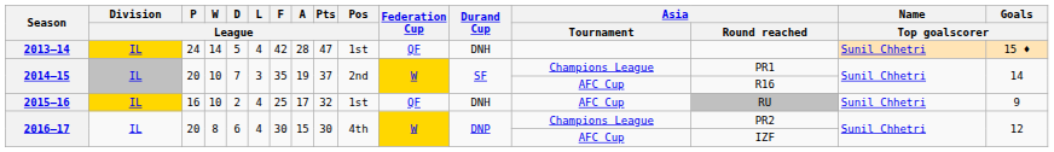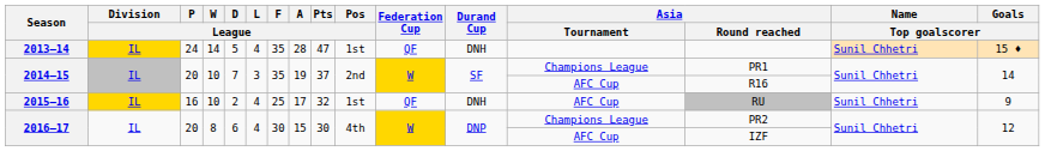2013–14 | F / League: 42 -> 35
